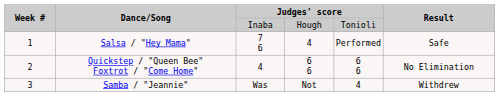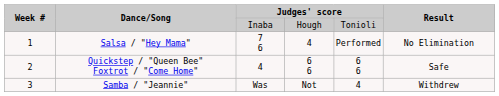Salsa / "Hey Mama" | Result: Safe -> No Elimination
Quickstep / "Queen Bee" Foxtrot / "Come Home" | Result: No Elimination -> Safe
